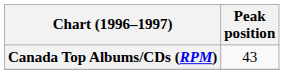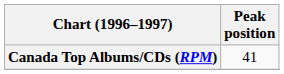Canada Top Albums/CDs (RPM) | Peak position: 43 -> 41
